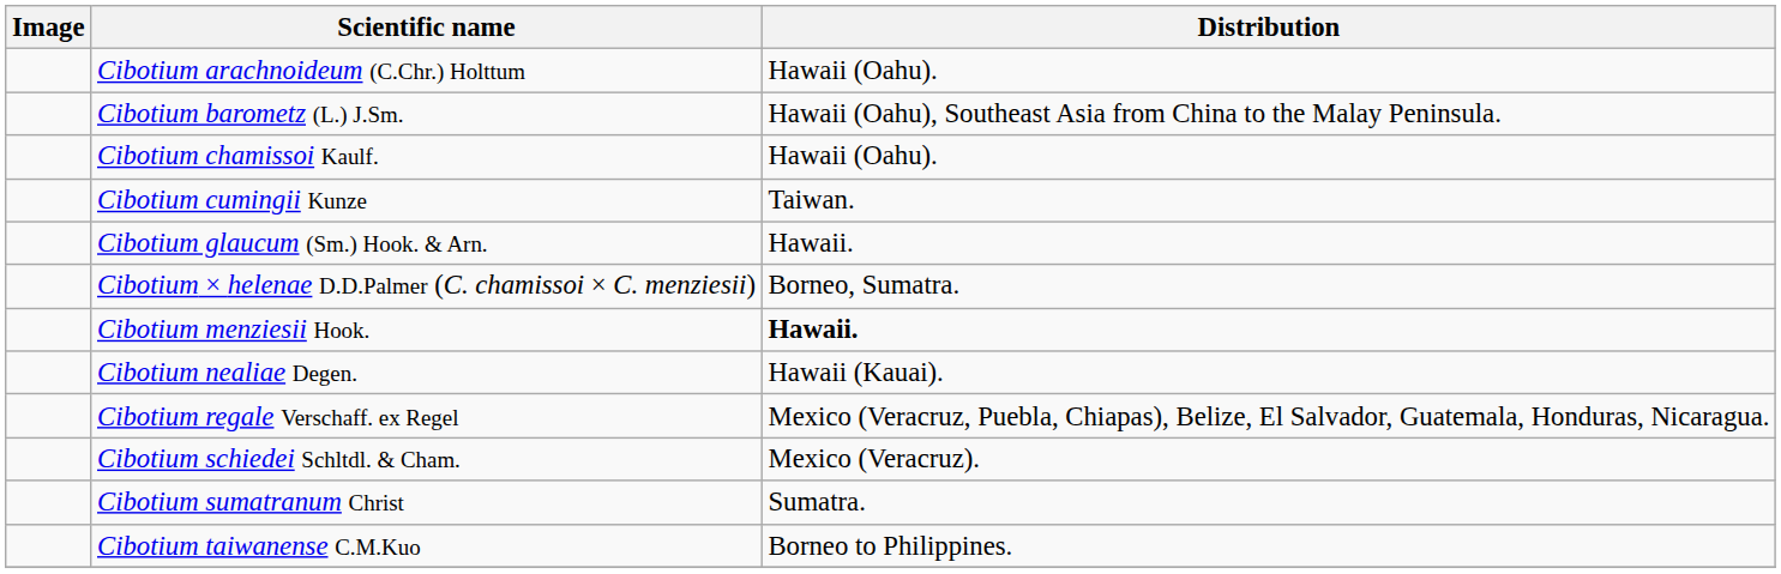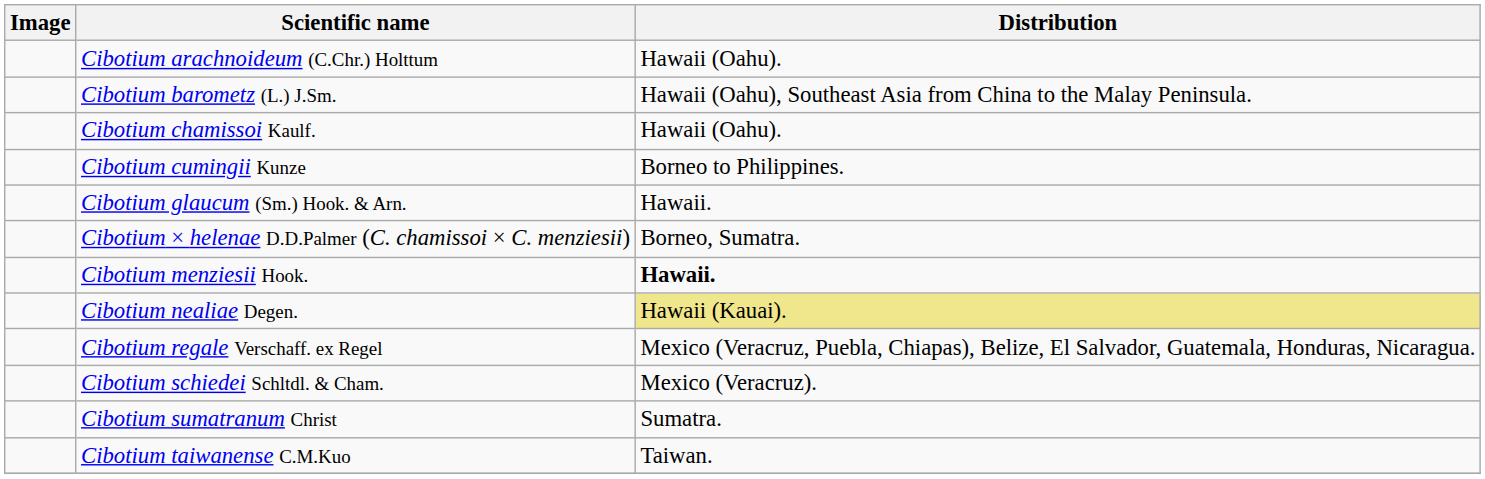Cibotium cumingii Kunze | Distribution: Taiwan. -> Borneo to Philippines.
Cibotium nealiae Degen. | Distribution: no background -> khaki background
Cibotium taiwanense C.M.Kuo | Distribution: Borneo to Philippines. -> Taiwan.
